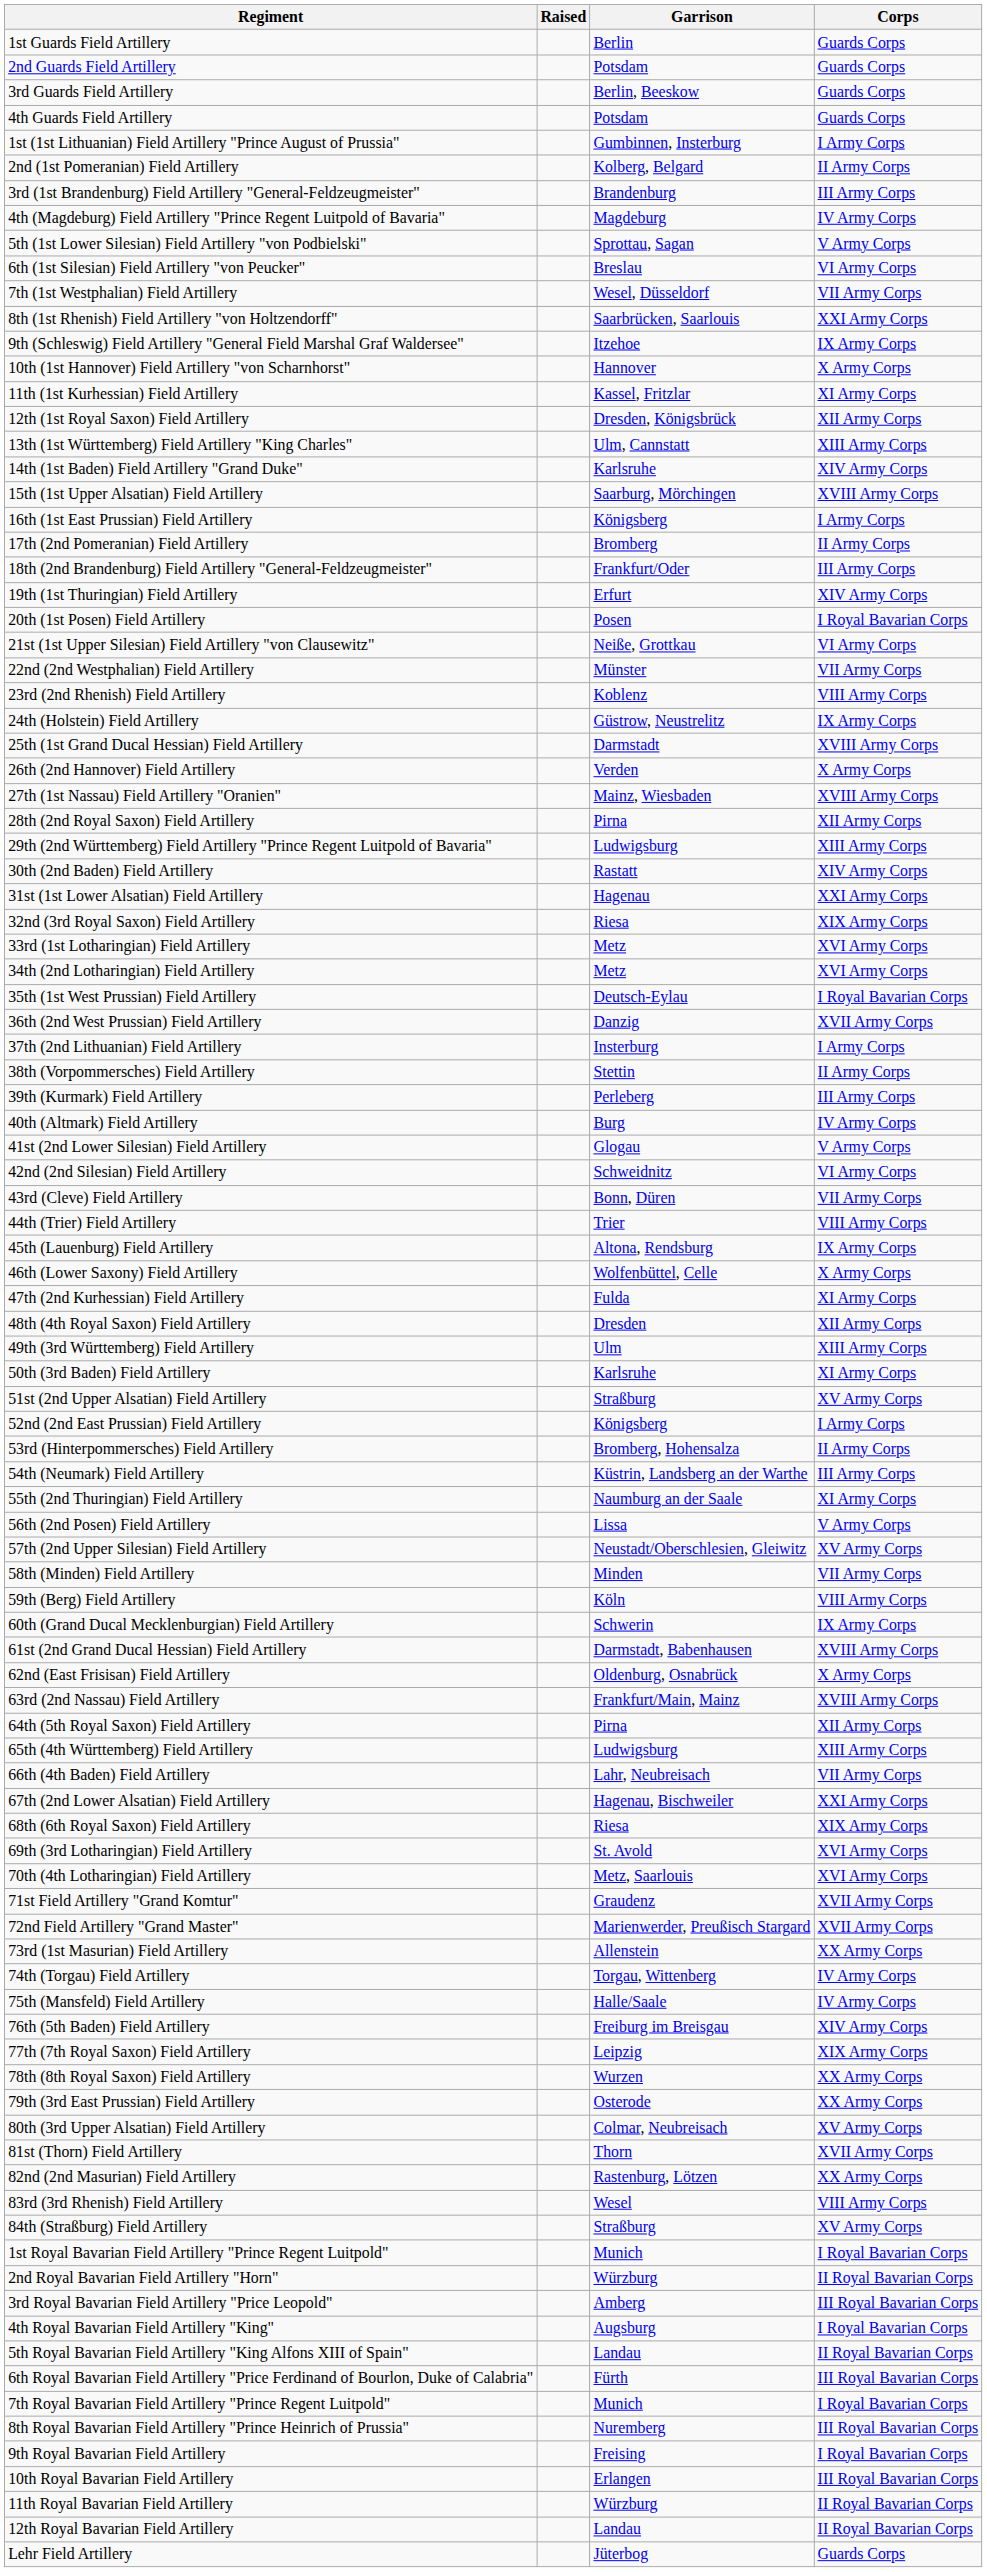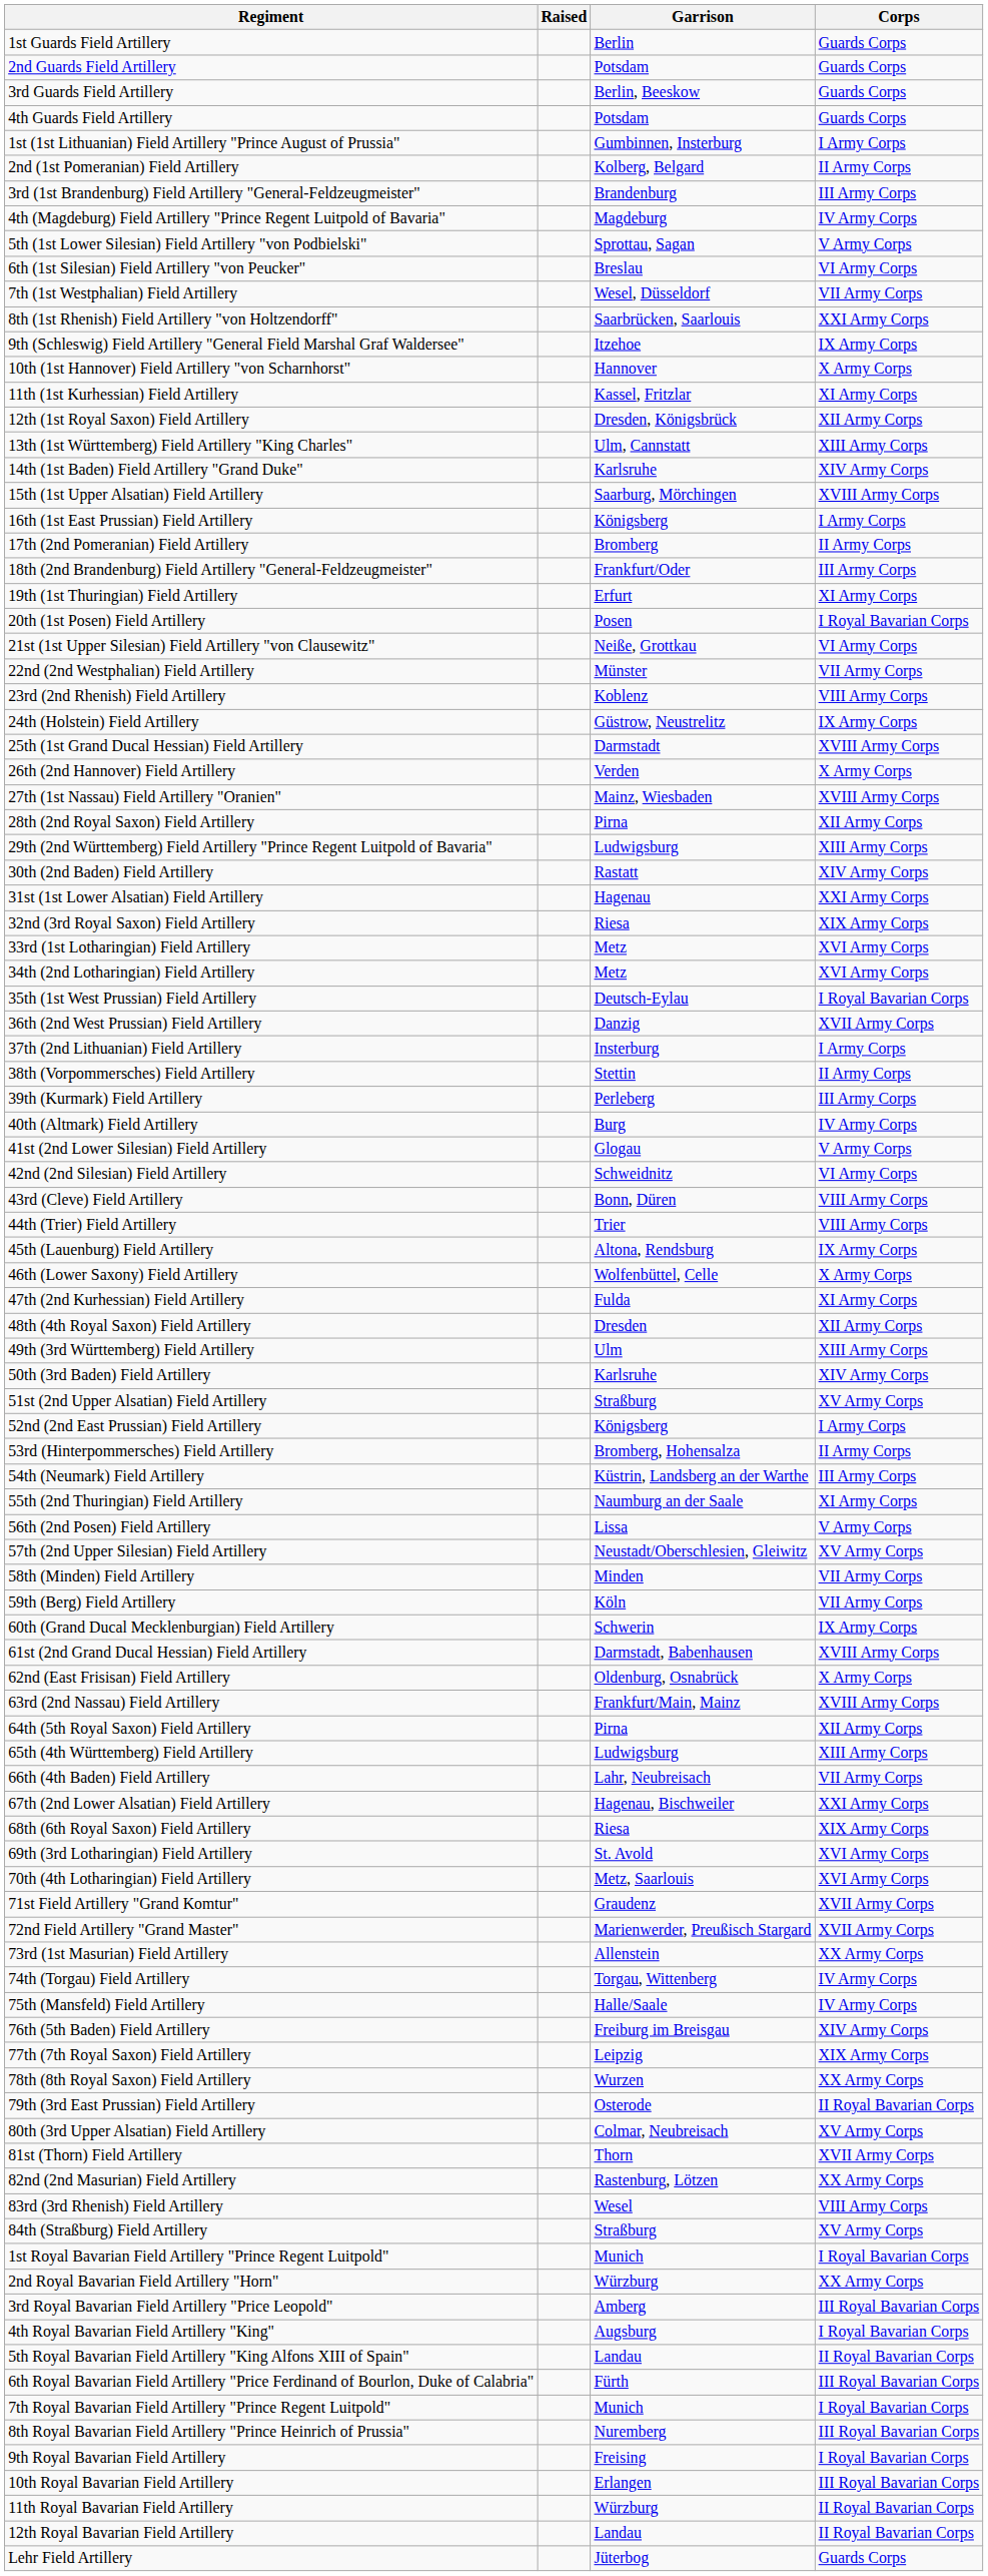19th (1st Thuringian) Field Artillery | Corps: XIV Army Corps -> XI Army Corps
43rd (Cleve) Field Artillery | Corps: VII Army Corps -> VIII Army Corps
50th (3rd Baden) Field Artillery | Corps: XI Army Corps -> XIV Army Corps
59th (Berg) Field Artillery | Corps: VIII Army Corps -> VII Army Corps
79th (3rd East Prussian) Field Artillery | Corps: XX Army Corps -> II Royal Bavarian Corps
2nd Royal Bavarian Field Artillery "Horn" | Corps: II Royal Bavarian Corps -> XX Army Corps
